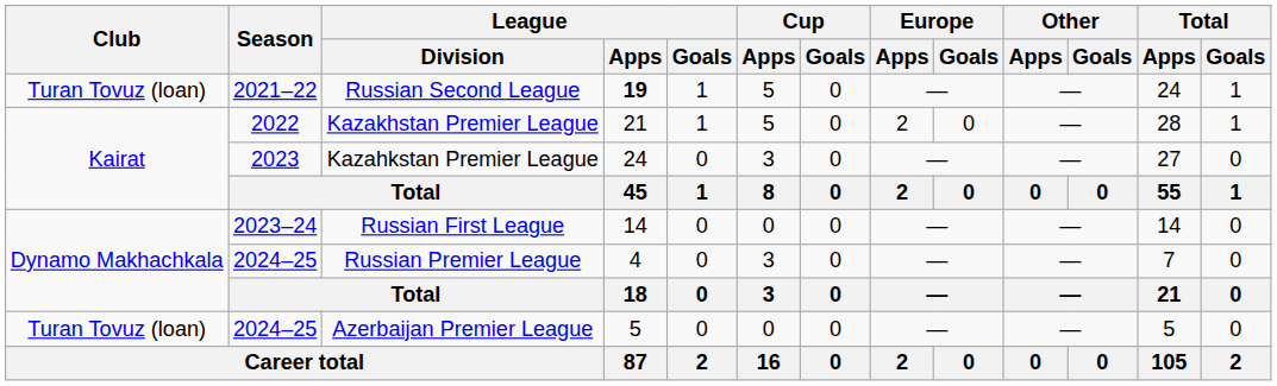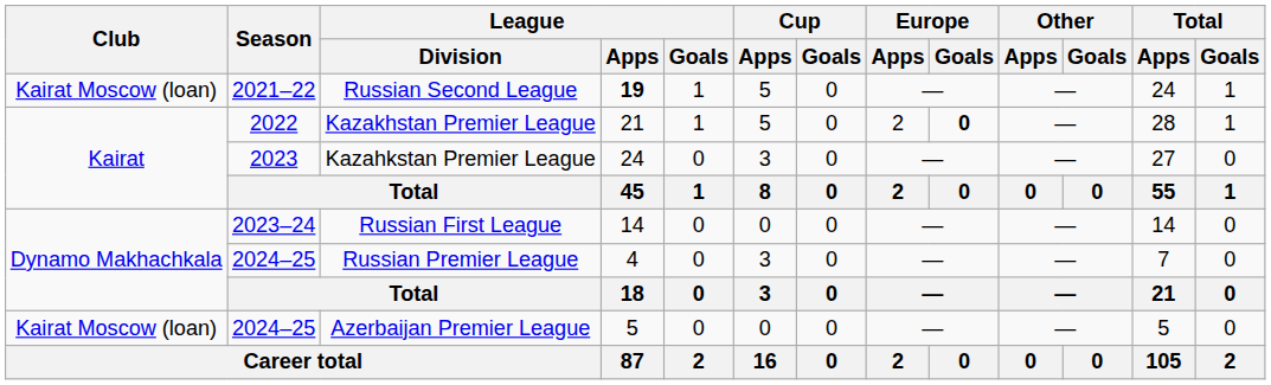Russian Second League | Club: Turan Tovuz (loan) -> Kairat Moscow (loan)
Kazakhstan Premier League | Europe / Goals: normal -> bold
Azerbaijan Premier League | Club: Turan Tovuz (loan) -> Kairat Moscow (loan)
